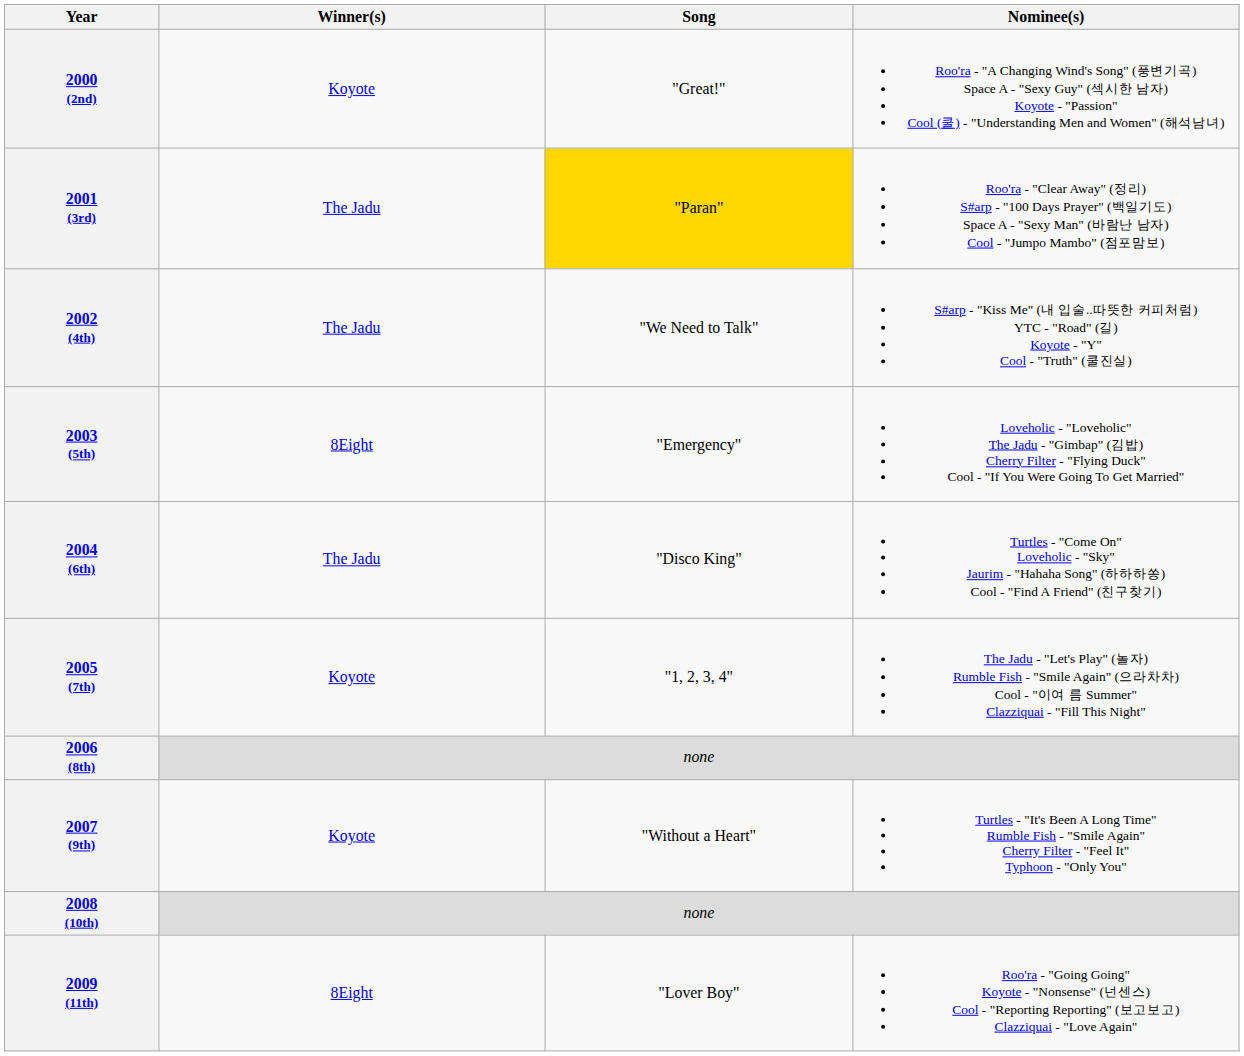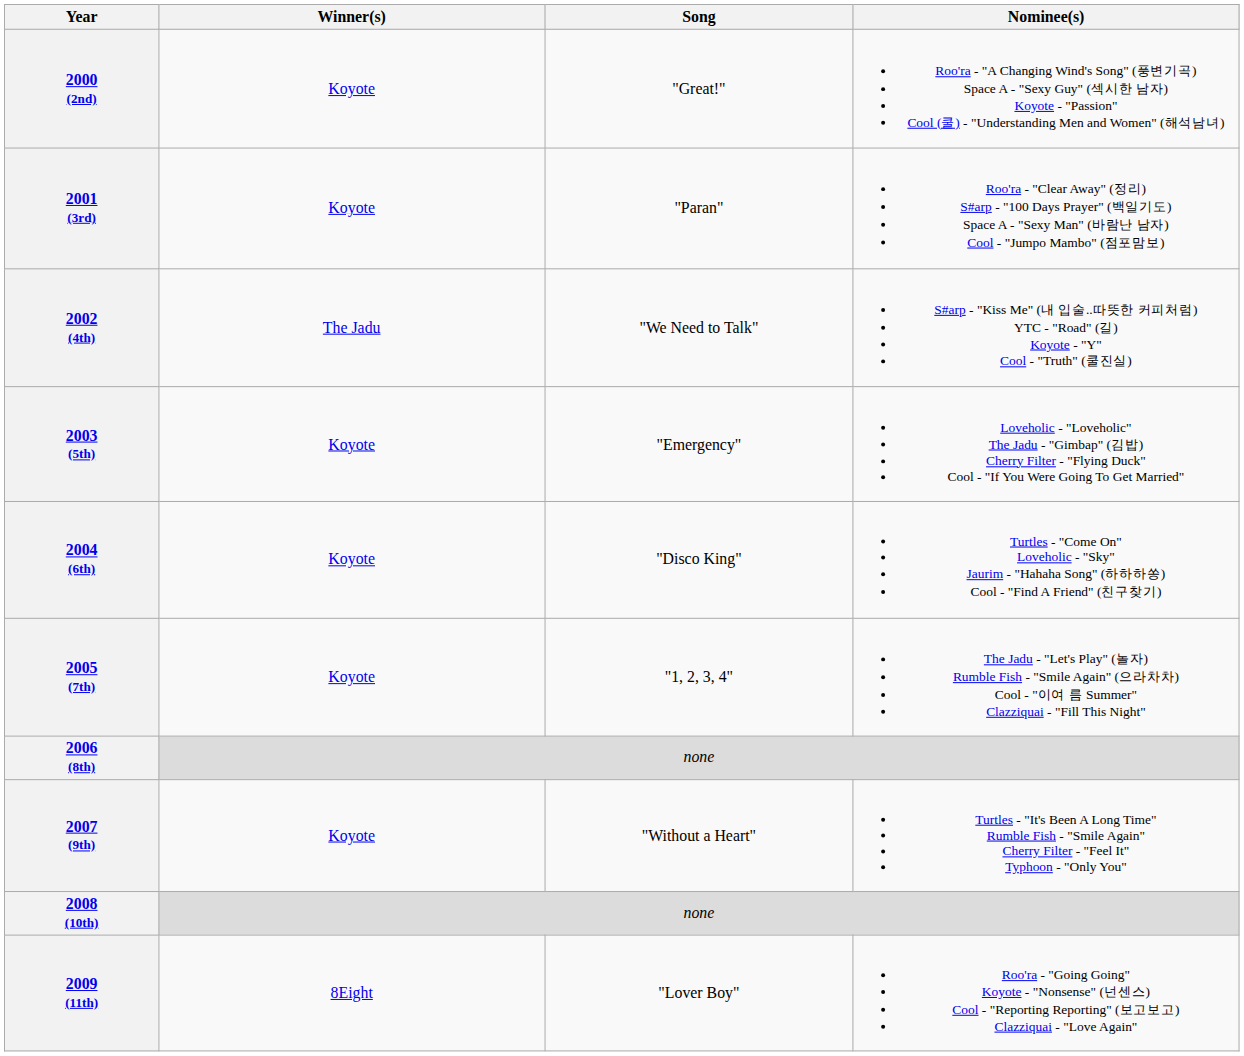2001 (3rd) | Winner(s): The Jadu -> Koyote
2001 (3rd) | Song: gold background -> no background
2003 (5th) | Winner(s): 8Eight -> Koyote
2004 (6th) | Winner(s): The Jadu -> Koyote
